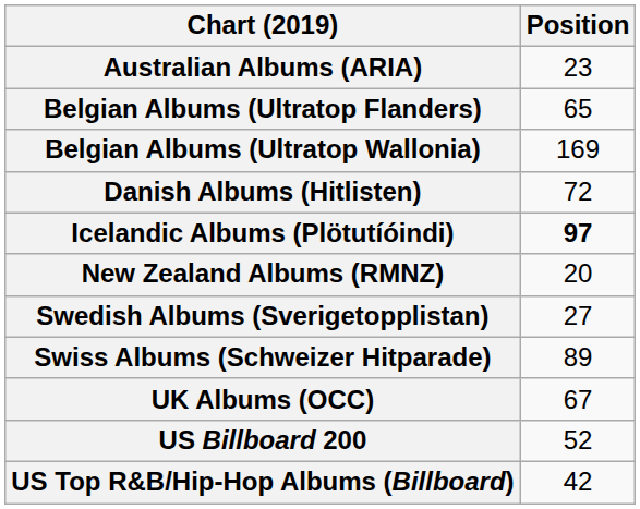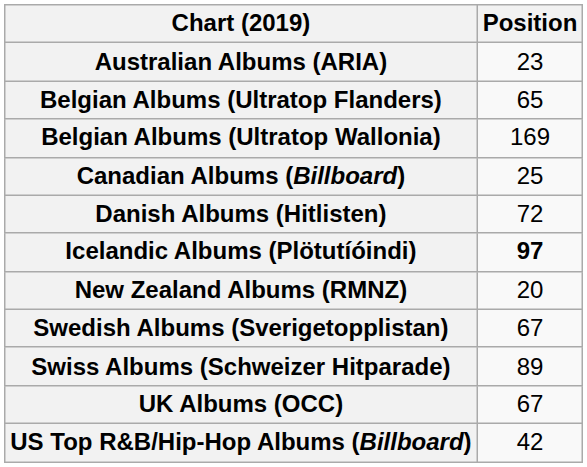+ row: Canadian Albums (Billboard) | 25
Swedish Albums (Sverigetopplistan) | Position: 27 -> 67
- row: US Billboard 200 | 52
